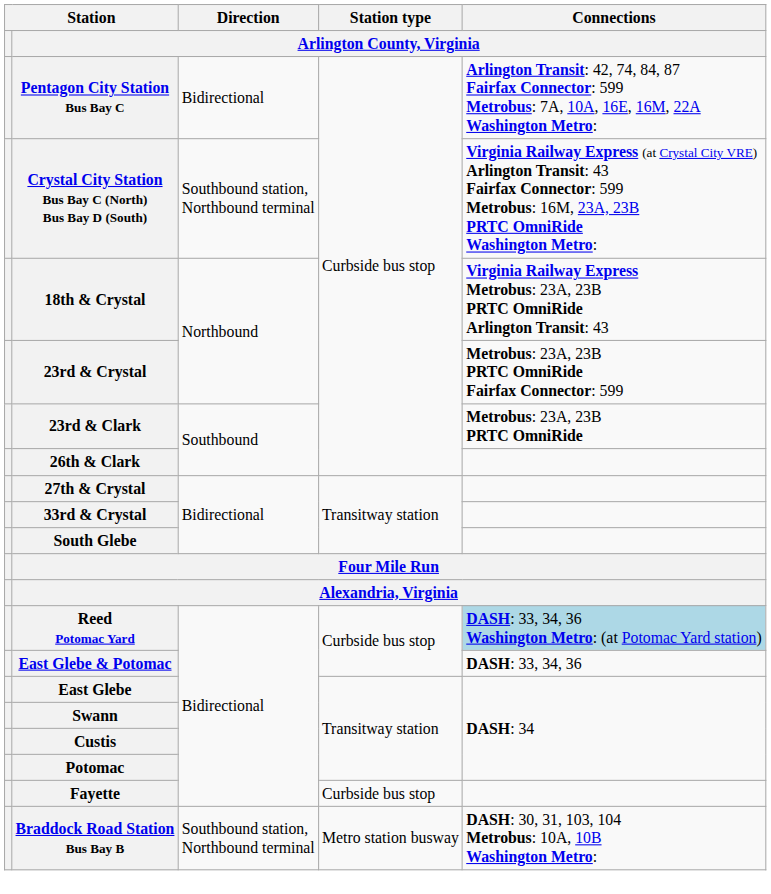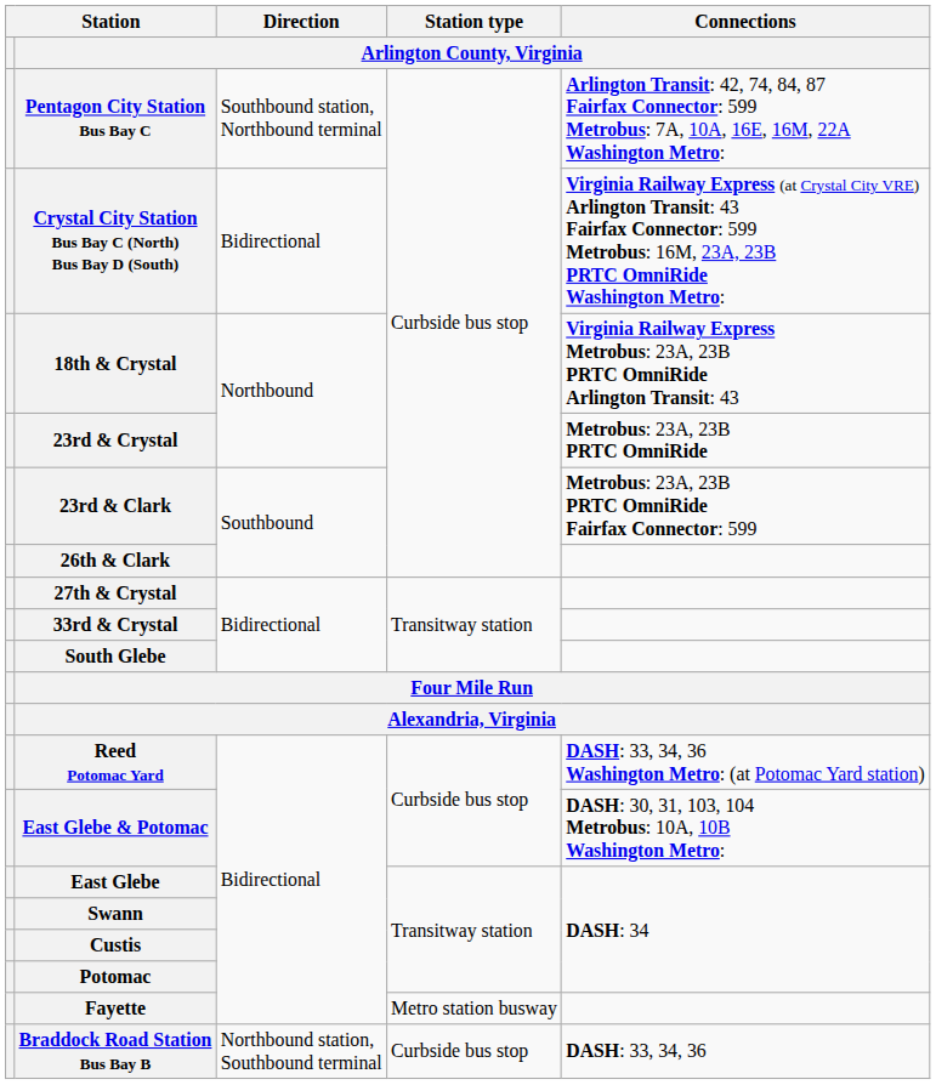Pentagon City Station Bus Bay C | Direction / Arlington County, Virginia: Bidirectional -> Southbound station, Northbound terminal
Crystal City Station Bus Bay C (North) Bus Bay D (South) | Direction / Arlington County, Virginia: Southbound station, Northbound terminal -> Bidirectional
23rd & Crystal | Connections / Arlington County, Virginia: Metrobus: 23A, 23B PRTC OmniRide Fairfax Connector: 599 -> Metrobus: 23A, 23B PRTC OmniRide
23rd & Clark | Connections / Arlington County, Virginia: Metrobus: 23A, 23B PRTC OmniRide -> Metrobus: 23A, 23B PRTC OmniRide Fairfax Connector: 599
Reed Potomac Yard | Connections / Arlington County, Virginia: lightblue background -> no background
East Glebe & Potomac | Connections / Arlington County, Virginia: DASH: 33, 34, 36 -> DASH: 30, 31, 103, 104 Metrobus: 10A, 10B Washington Metro:
Fayette | Station type / Arlington County, Virginia: Curbside bus stop -> Metro station busway
Braddock Road Station Bus Bay B | Direction / Arlington County, Virginia: Southbound station, Northbound terminal -> Northbound station, Southbound terminal
Braddock Road Station Bus Bay B | Station type / Arlington County, Virginia: Metro station busway -> Curbside bus stop
Braddock Road Station Bus Bay B | Connections / Arlington County, Virginia: DASH: 30, 31, 103, 104 Metrobus: 10A, 10B Washington Metro: -> DASH: 33, 34, 36
